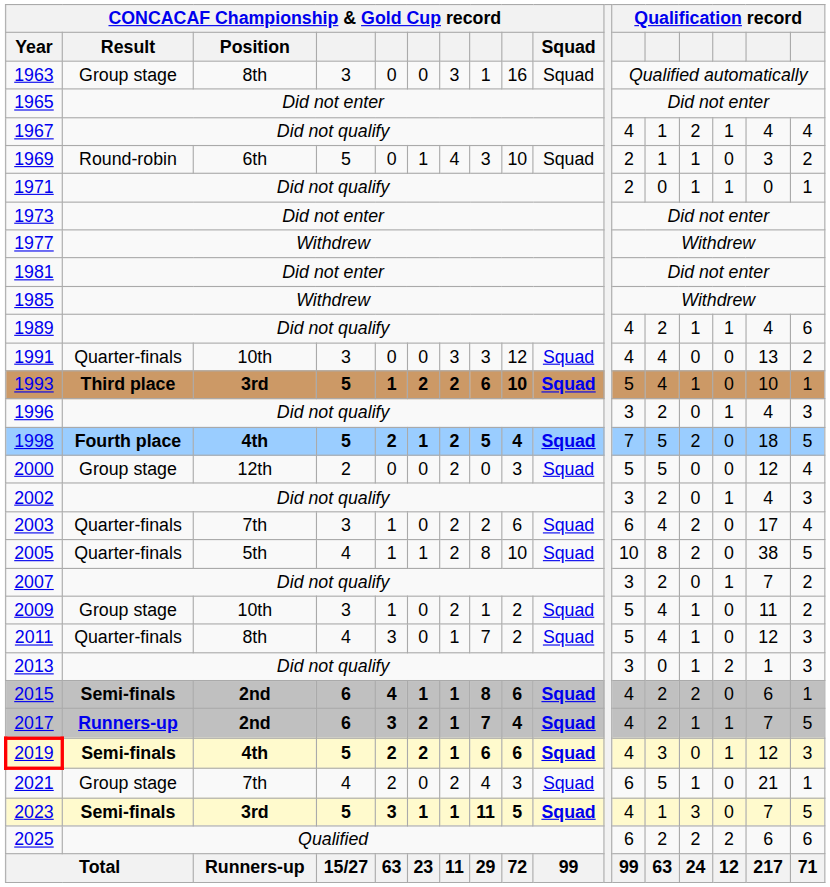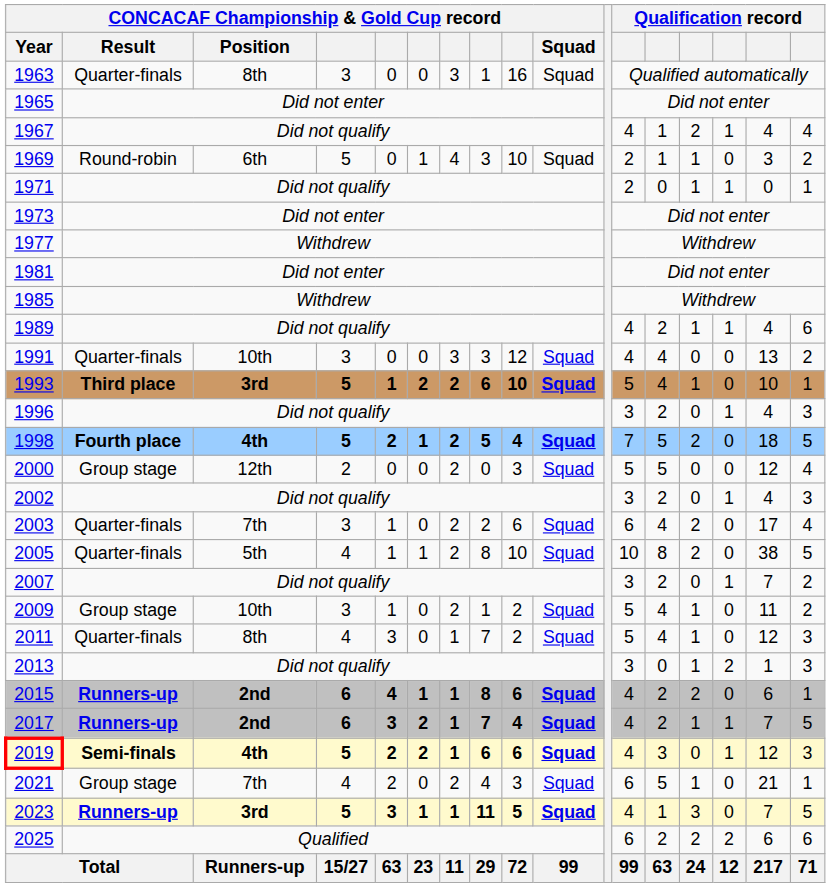1963 | CONCACAF Championship & Gold Cup record / Result: Group stage -> Quarter-finals
2015 | CONCACAF Championship & Gold Cup record / Result: Semi-finals -> Runners-up
2023 | CONCACAF Championship & Gold Cup record / Result: Semi-finals -> Runners-up
